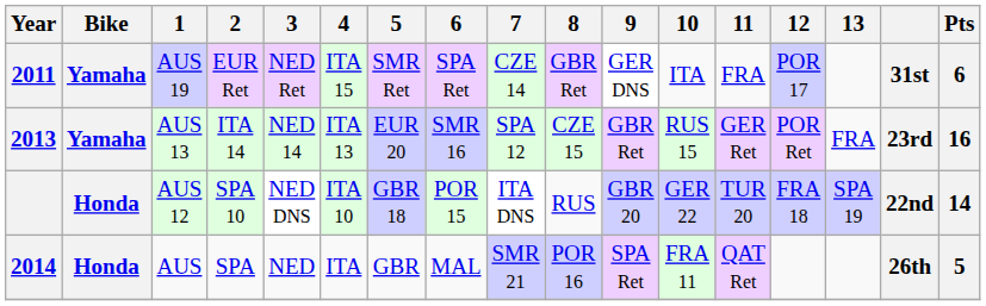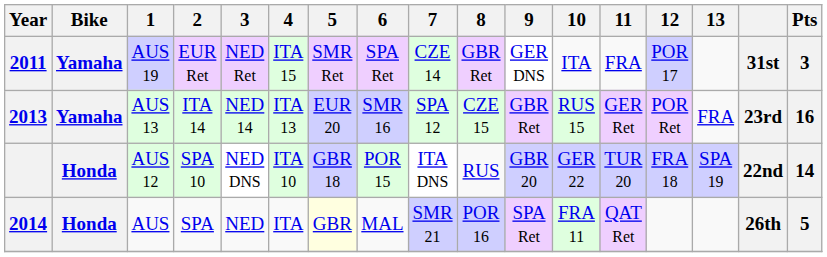AUS 19 | Pts: 6 -> 3
AUS | 5: no background -> lightyellow background
